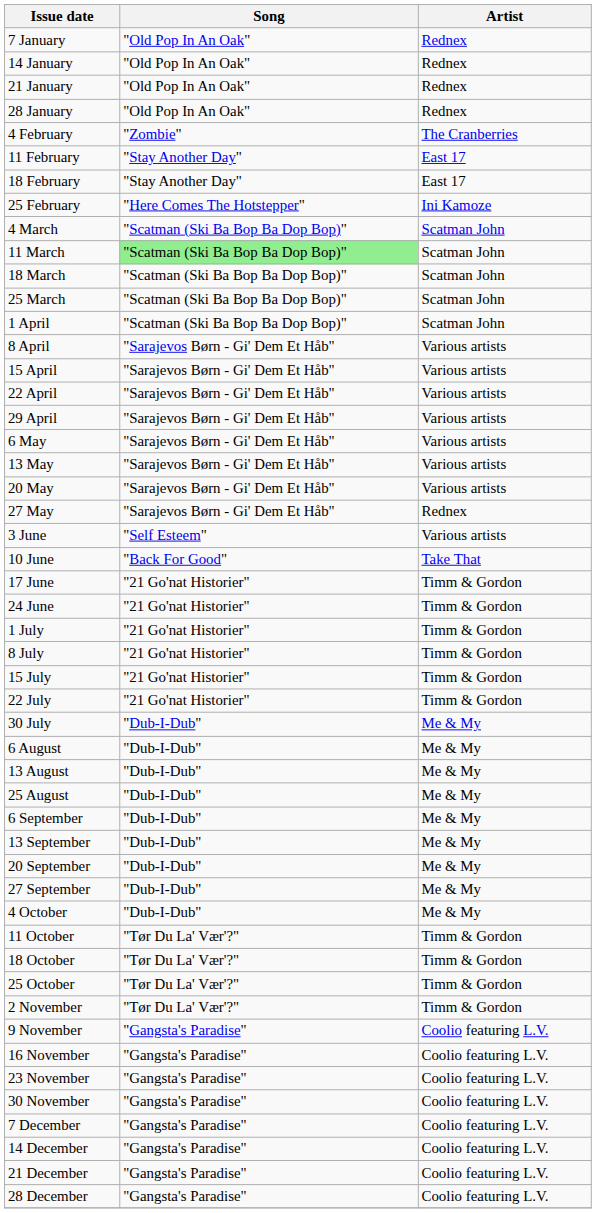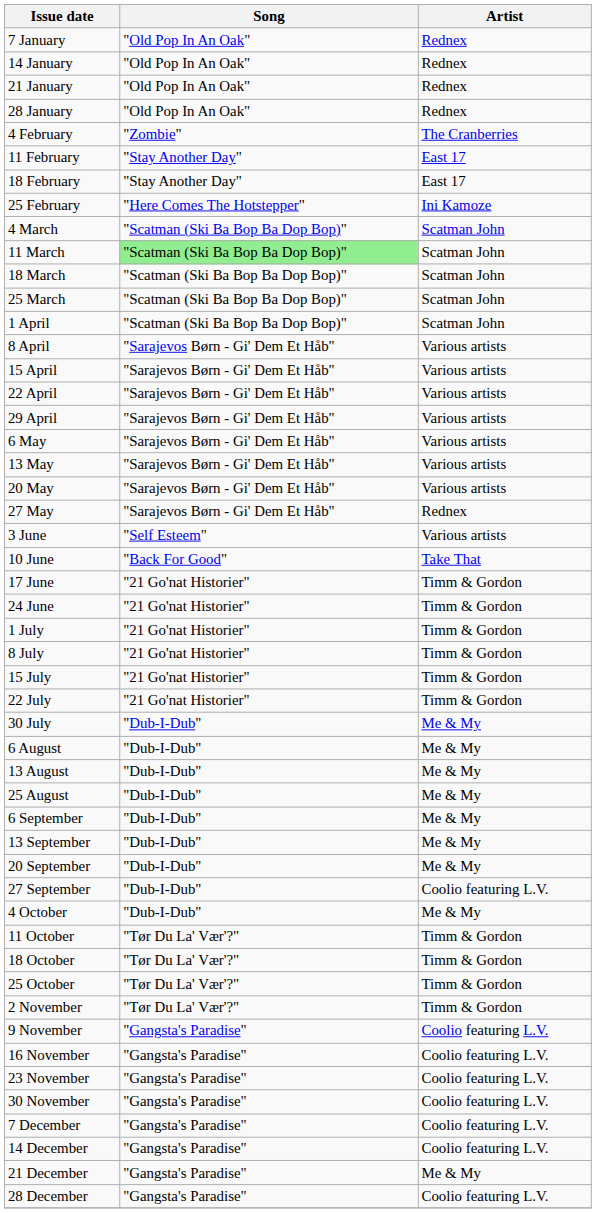27 September | Artist: Me & My -> Coolio featuring L.V.
21 December | Artist: Coolio featuring L.V. -> Me & My
